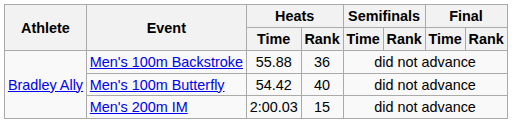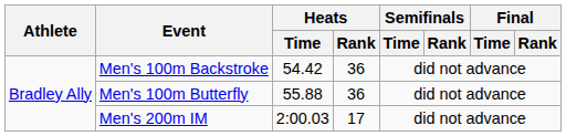Men's 100m Backstroke | Heats / Time: 55.88 -> 54.42
Men's 100m Butterfly | Heats / Time: 54.42 -> 55.88
Men's 100m Butterfly | Heats / Rank: 40 -> 36
Men's 200m IM | Heats / Rank: 15 -> 17
